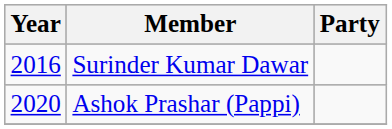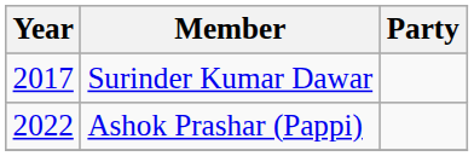Surinder Kumar Dawar | Year: 2016 -> 2017
Ashok Prashar (Pappi) | Year: 2020 -> 2022
